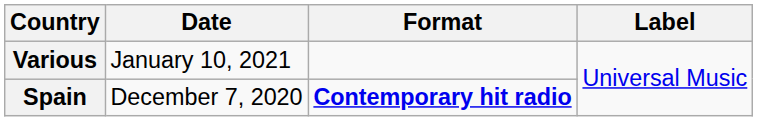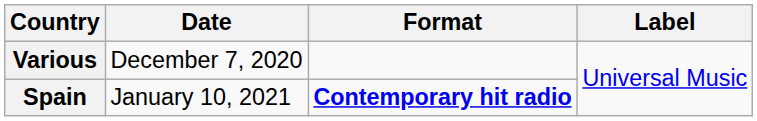Various | Date: January 10, 2021 -> December 7, 2020
Spain | Date: December 7, 2020 -> January 10, 2021
